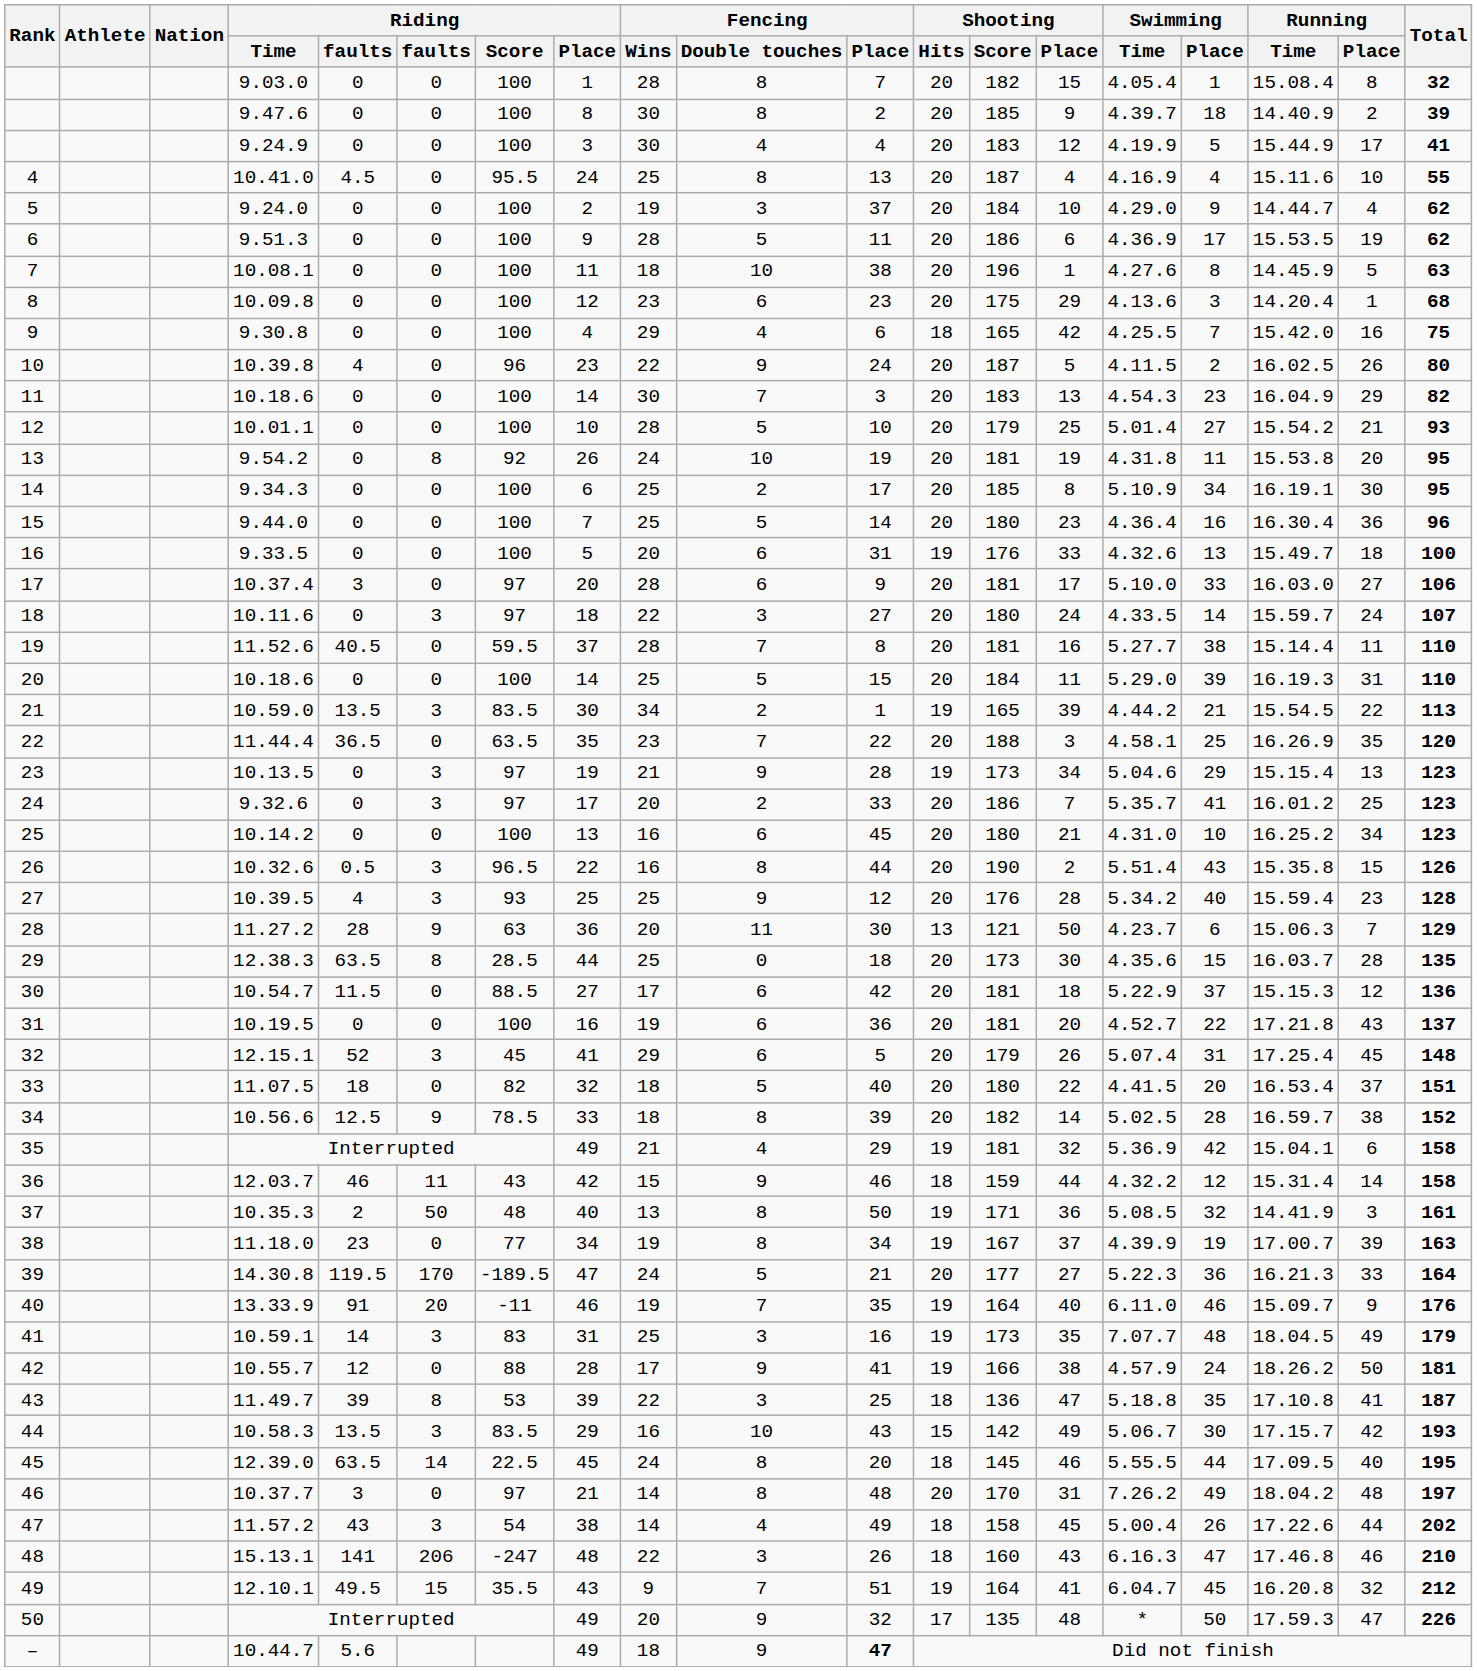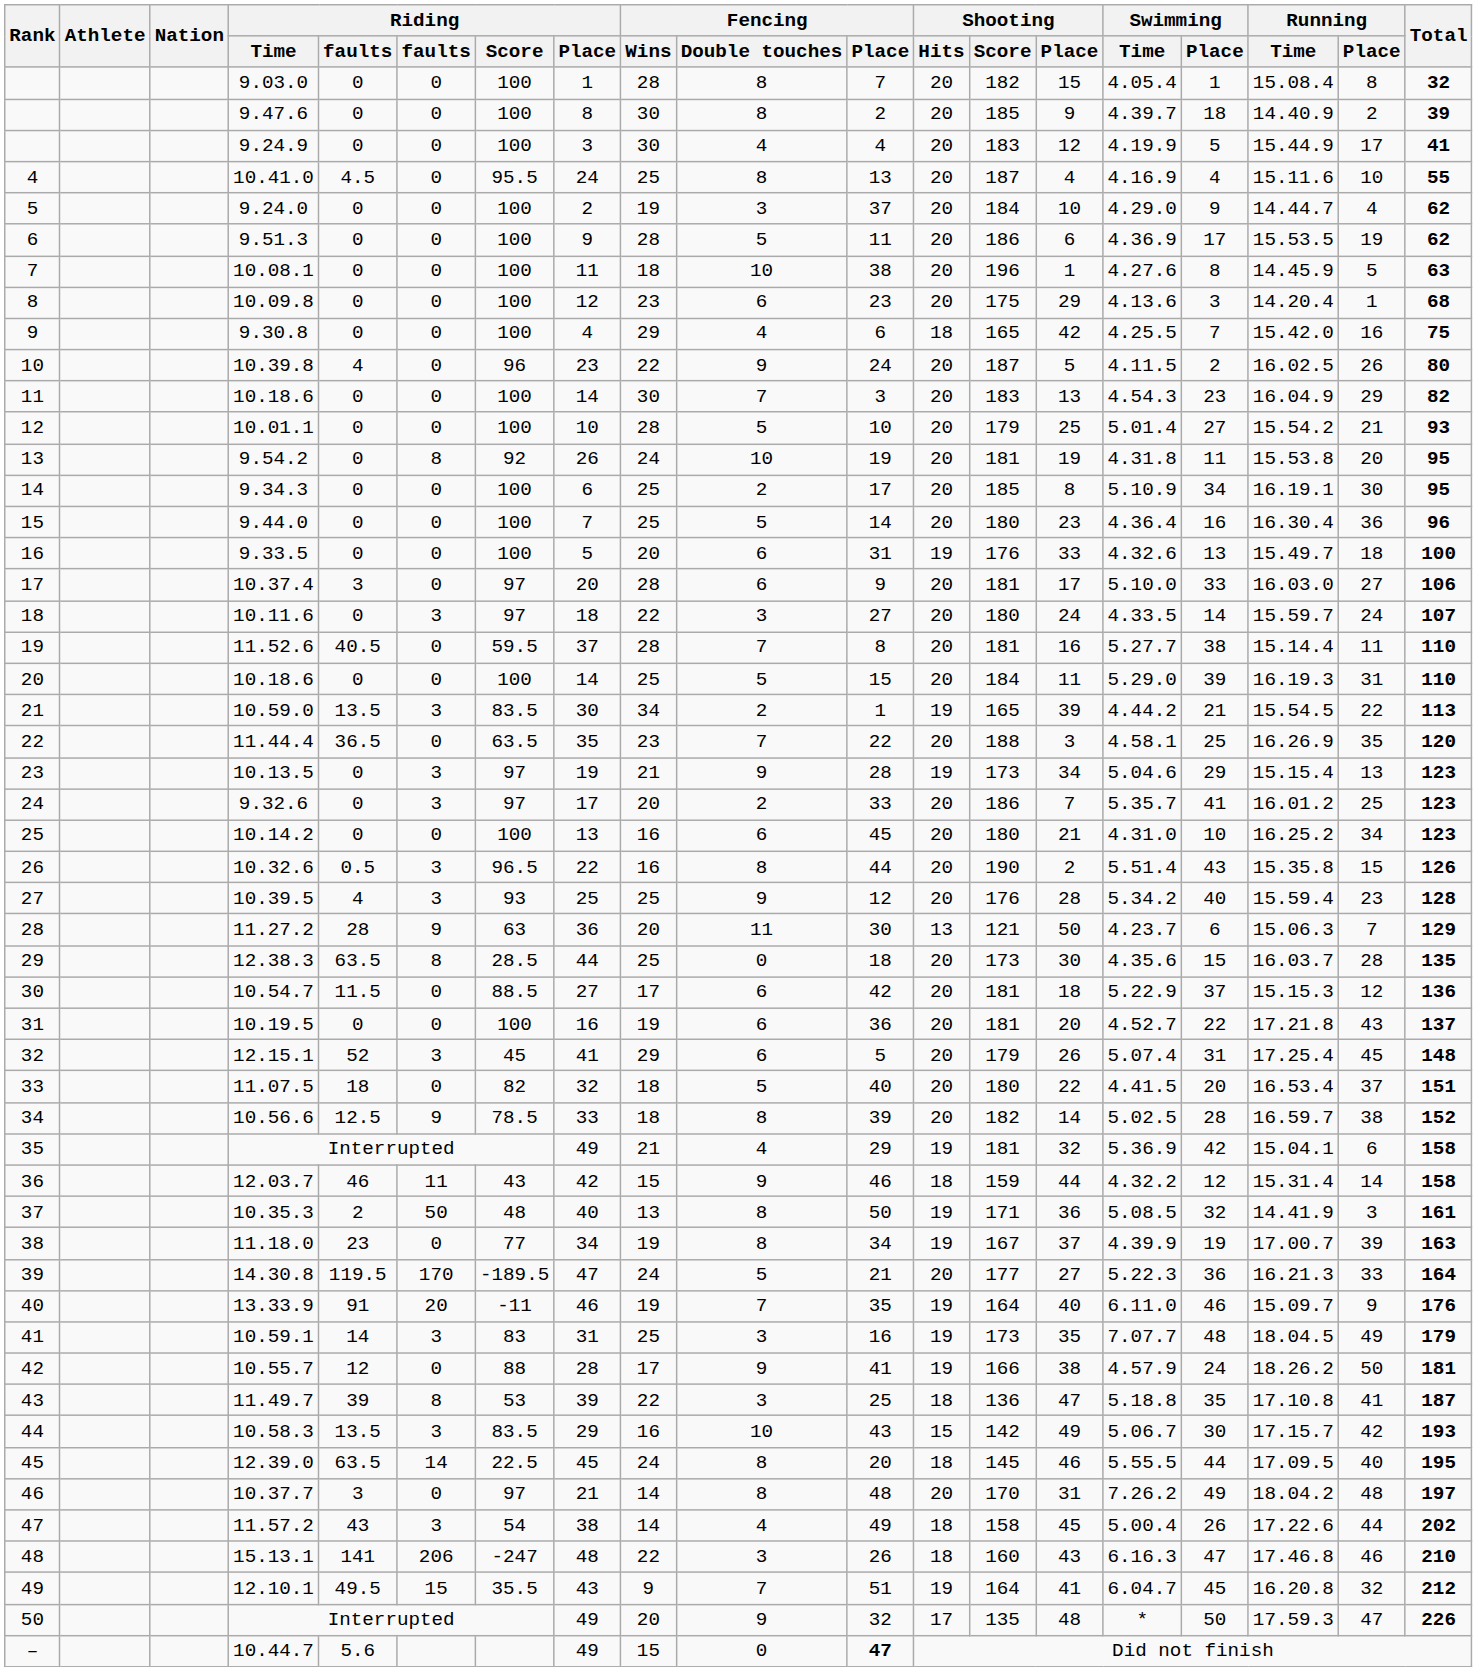– | Fencing / Wins: 18 -> 15
– | Fencing / Double touches: 9 -> 0
